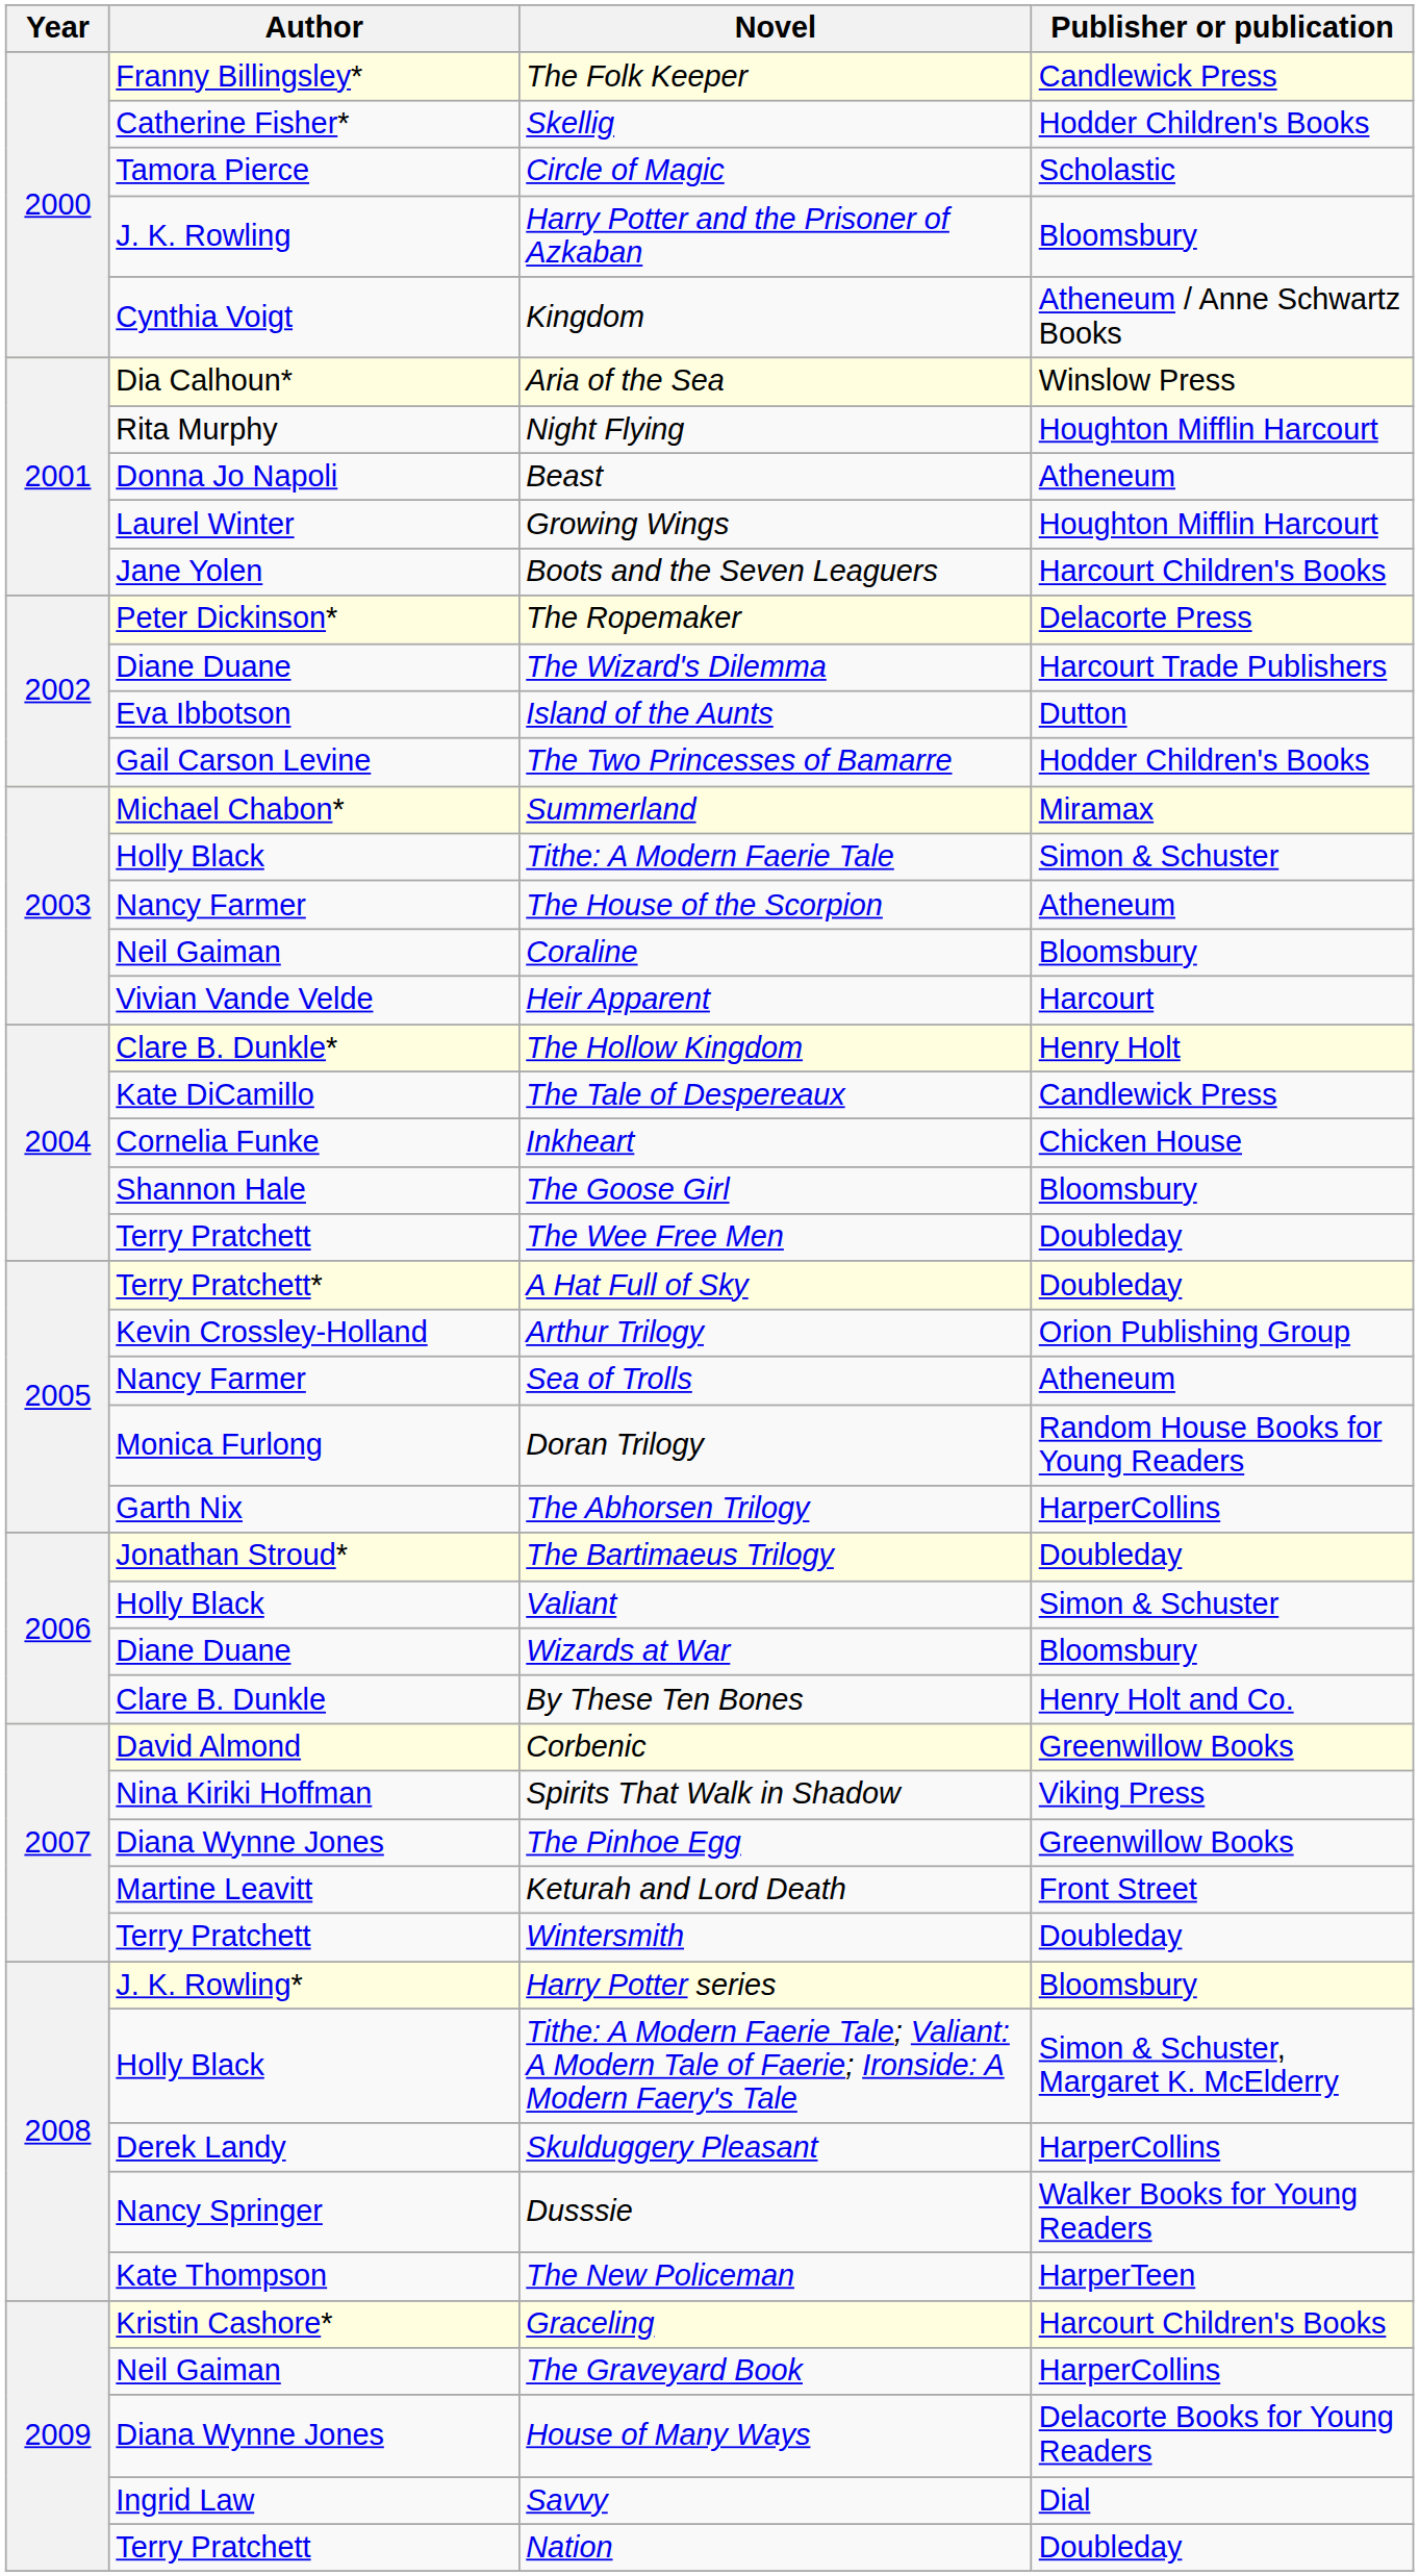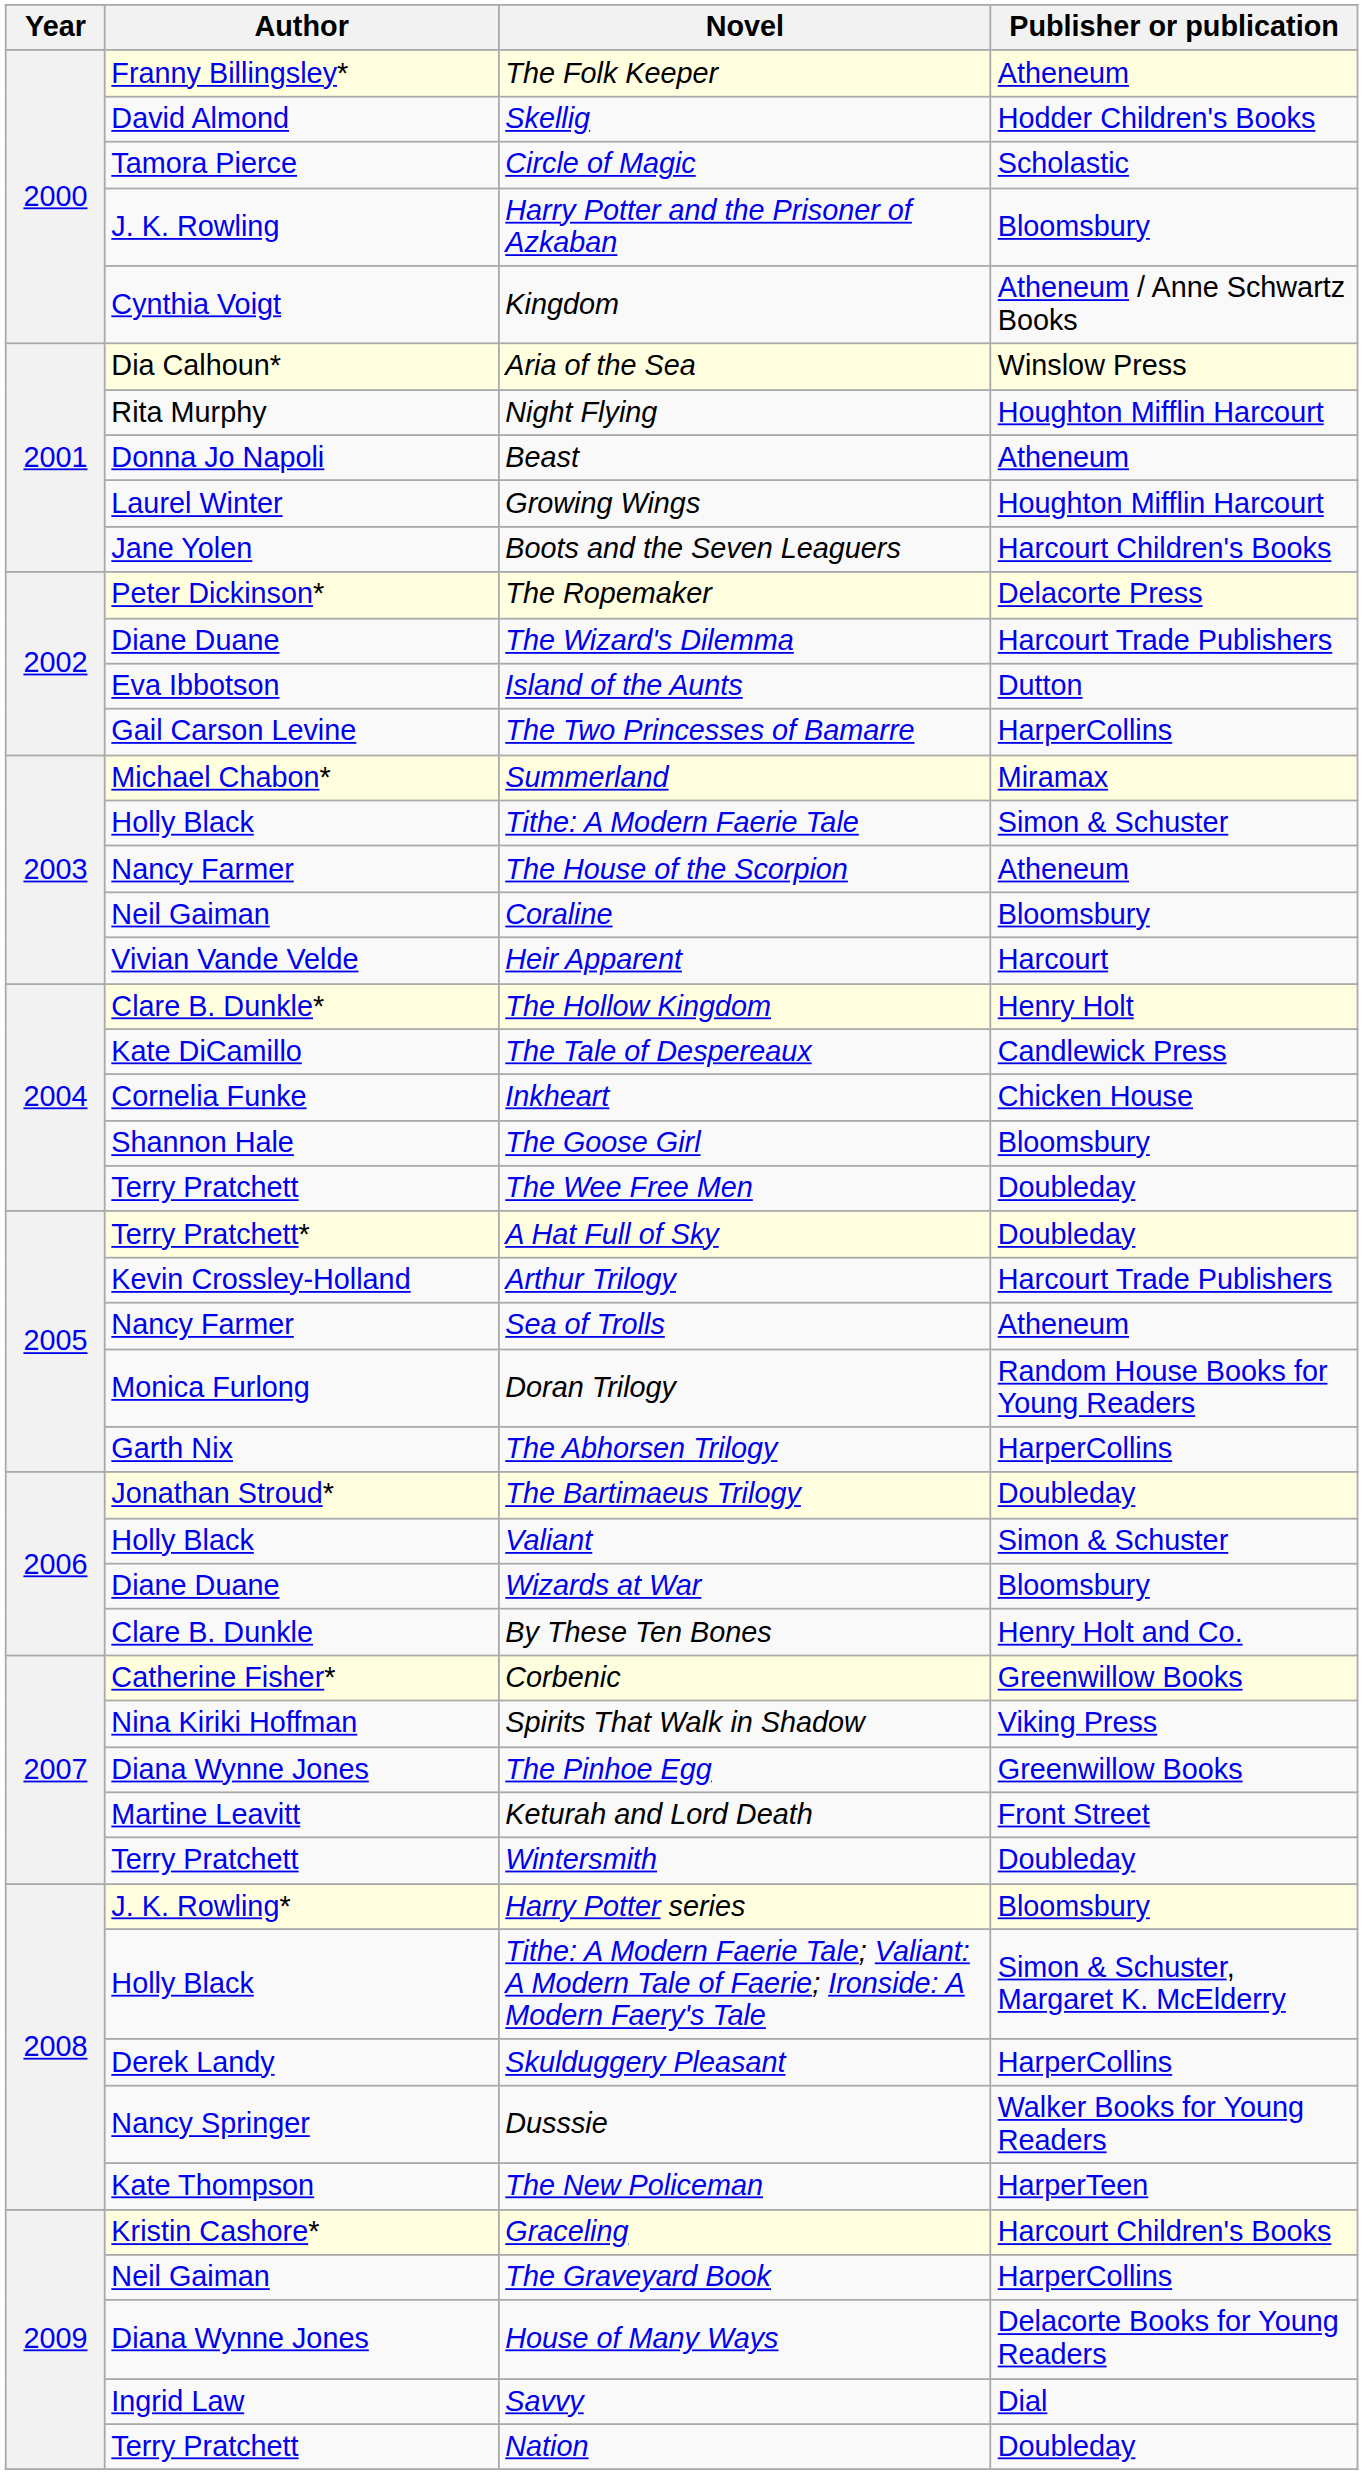The Folk Keeper | Publisher or publication: Candlewick Press -> Atheneum
Skellig | Author: Catherine Fisher* -> David Almond
The Two Princesses of Bamarre | Publisher or publication: Hodder Children's Books -> HarperCollins
Arthur Trilogy | Publisher or publication: Orion Publishing Group -> Harcourt Trade Publishers
Corbenic | Author: David Almond -> Catherine Fisher*
